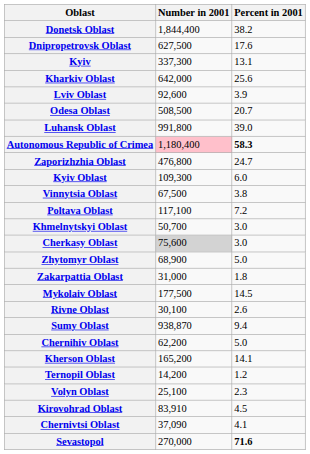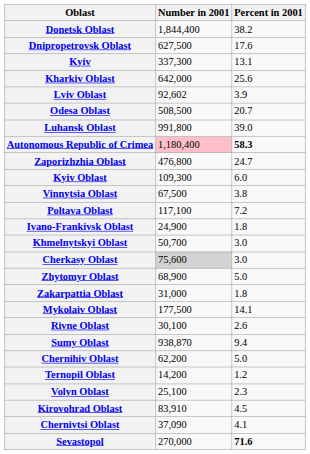Lviv Oblast | Number in 2001: 92,600 -> 92,602
+ row: Ivano-Frankivsk Oblast | 24,900 | 1.8
Mykolaiv Oblast | Percent in 2001: 14.5 -> 14.1
- row: Kherson Oblast | 165,200 | 14.1
